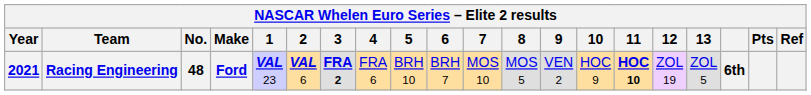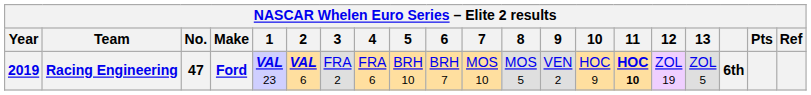Racing Engineering | Year: 2021 -> 2019
Racing Engineering | No.: 48 -> 47
Racing Engineering | 3: bold -> normal
